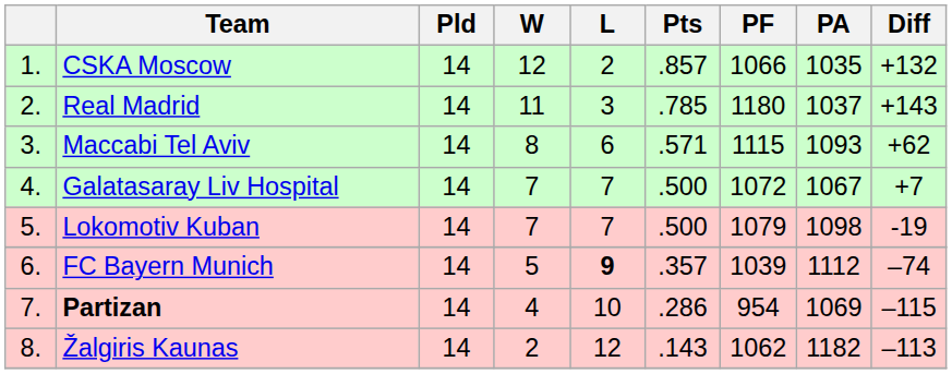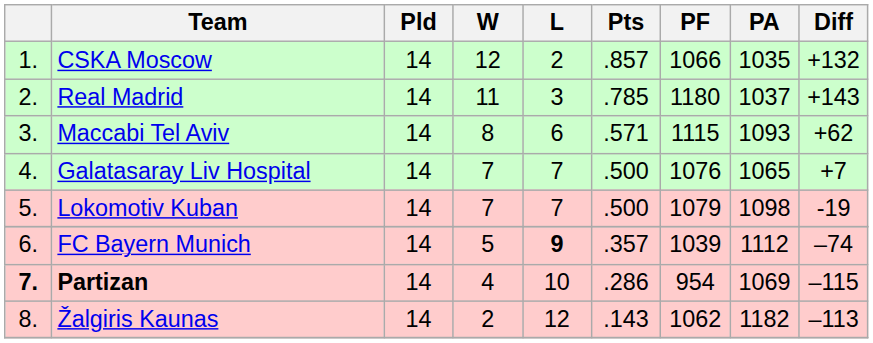Galatasaray Liv Hospital | PF: 1072 -> 1076
Galatasaray Liv Hospital | PA: 1067 -> 1065
Partizan | column 1: normal -> bold
